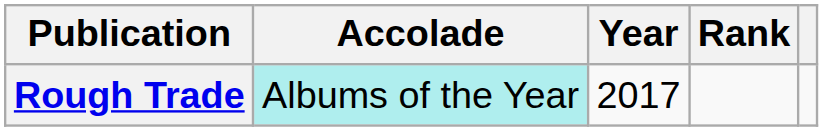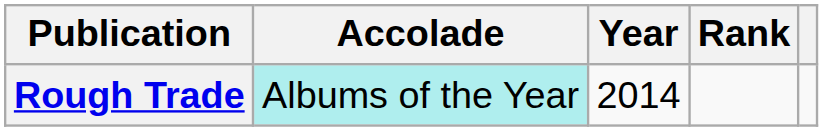Rough Trade | Year: 2017 -> 2014
